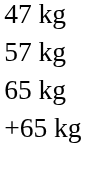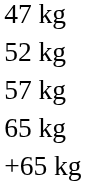+ row: 52 kg
